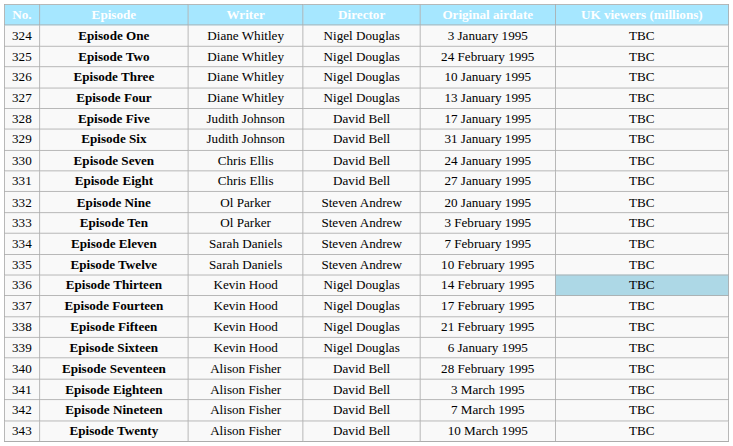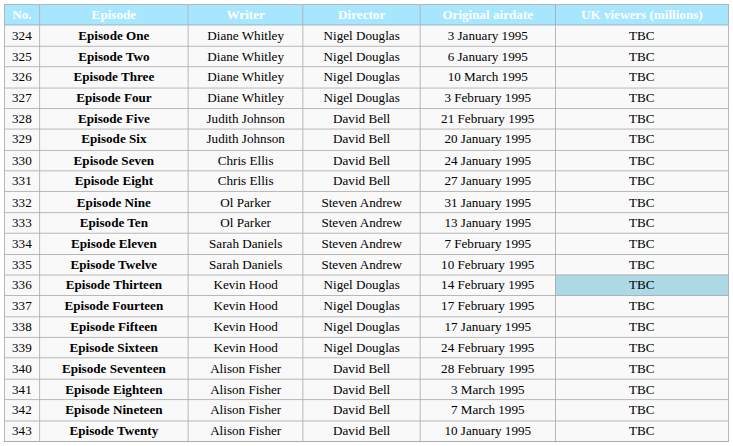Episode Two | Original airdate: 24 February 1995 -> 6 January 1995
Episode Three | Original airdate: 10 January 1995 -> 10 March 1995
Episode Four | Original airdate: 13 January 1995 -> 3 February 1995
Episode Five | Original airdate: 17 January 1995 -> 21 February 1995
Episode Six | Original airdate: 31 January 1995 -> 20 January 1995
Episode Nine | Original airdate: 20 January 1995 -> 31 January 1995
Episode Ten | Original airdate: 3 February 1995 -> 13 January 1995
Episode Fifteen | Original airdate: 21 February 1995 -> 17 January 1995
Episode Sixteen | Original airdate: 6 January 1995 -> 24 February 1995
Episode Twenty | Original airdate: 10 March 1995 -> 10 January 1995
